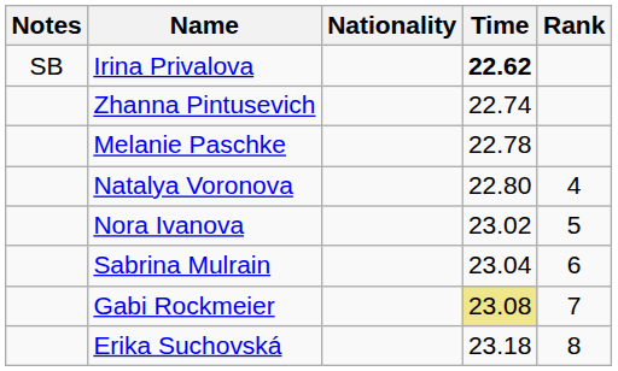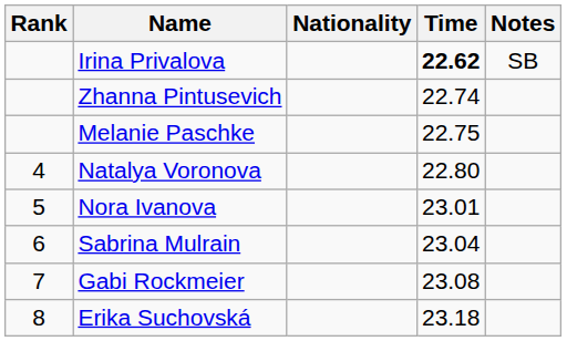columns swapped: Rank <-> Notes
Melanie Paschke | Time: 22.78 -> 22.75
Nora Ivanova | Time: 23.02 -> 23.01
Gabi Rockmeier | Time: khaki background -> no background
